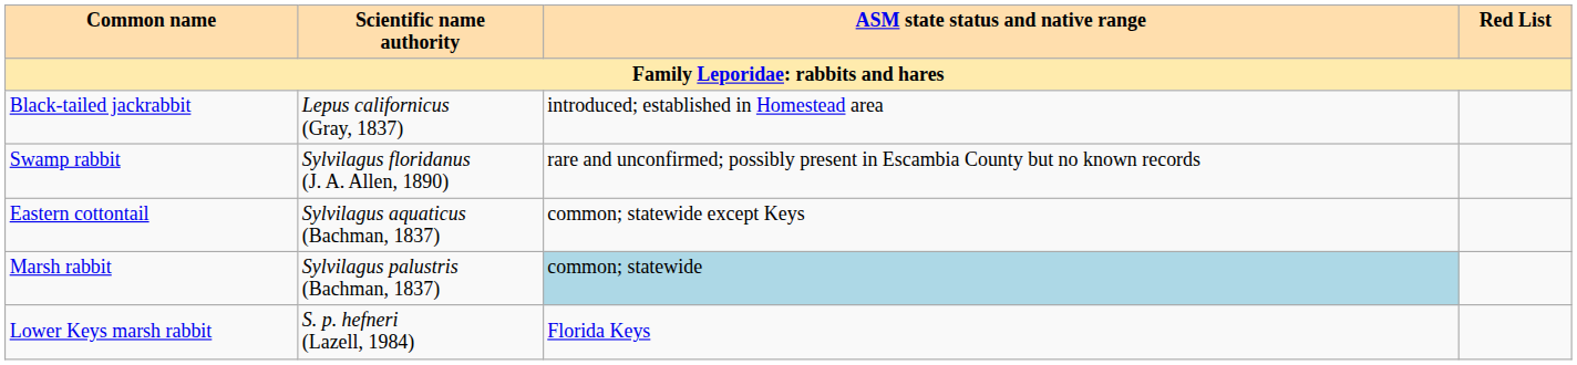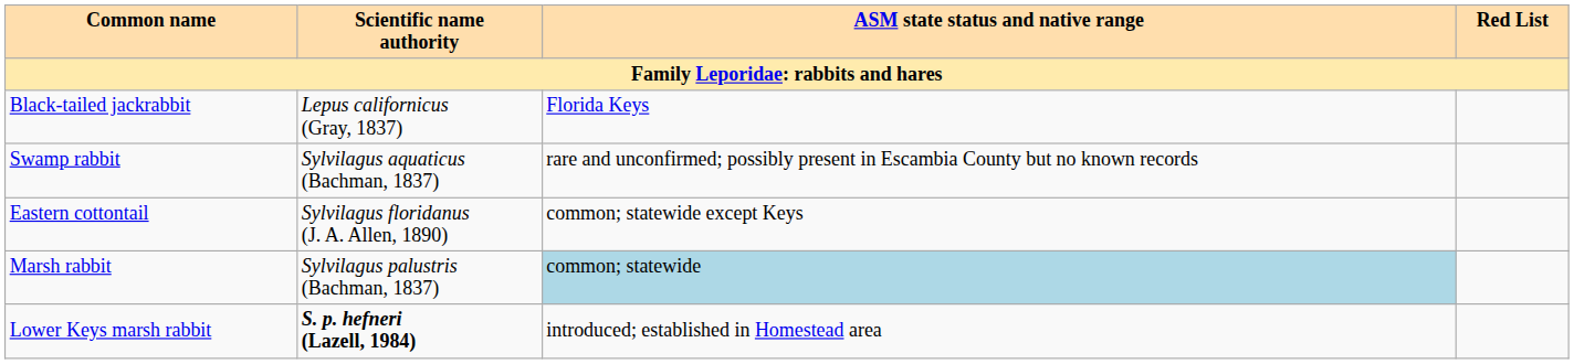Black-tailed jackrabbit | ASM state status and native range: introduced; established in Homestead area -> Florida Keys
Swamp rabbit | Scientific name authority: Sylvilagus floridanus (J. A. Allen, 1890) -> Sylvilagus aquaticus (Bachman, 1837)
Eastern cottontail | Scientific name authority: Sylvilagus aquaticus (Bachman, 1837) -> Sylvilagus floridanus (J. A. Allen, 1890)
Lower Keys marsh rabbit | Scientific name authority: normal -> bold
Lower Keys marsh rabbit | ASM state status and native range: Florida Keys -> introduced; established in Homestead area
